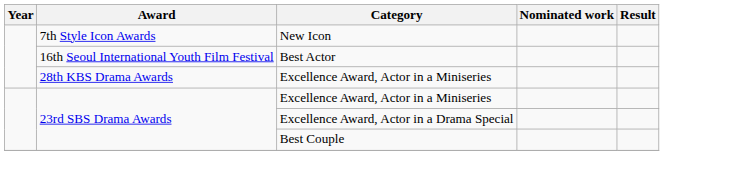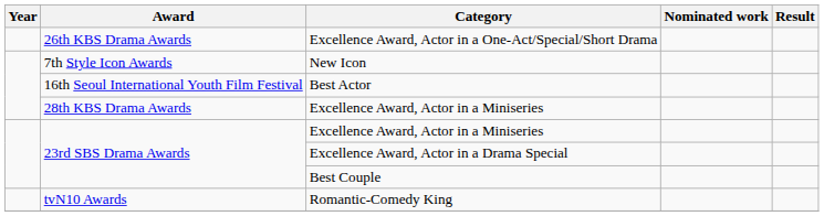+ row: 26th KBS Drama Awards | Excellence Award, Actor in a One-Act/Special/Short Drama
+ row: tvN10 Awards | Romantic-Comedy King
